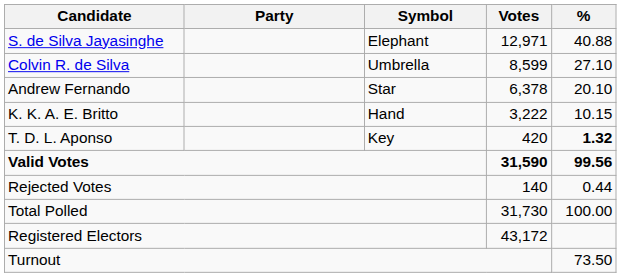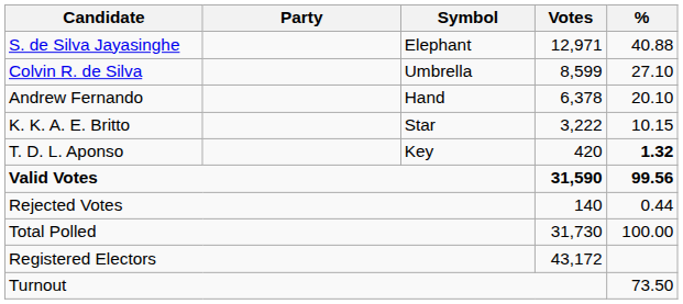Andrew Fernando | Symbol: Star -> Hand
K. K. A. E. Britto | Symbol: Hand -> Star
